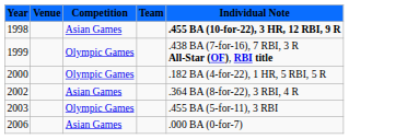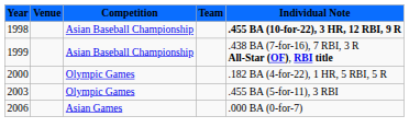1998 | Competition: Asian Games -> Asian Baseball Championship
1999 | Competition: Olympic Games -> Asian Baseball Championship
- row: 2002 | Asian Games | .364 BA (8-for-22), 3 RBI, 4 R
